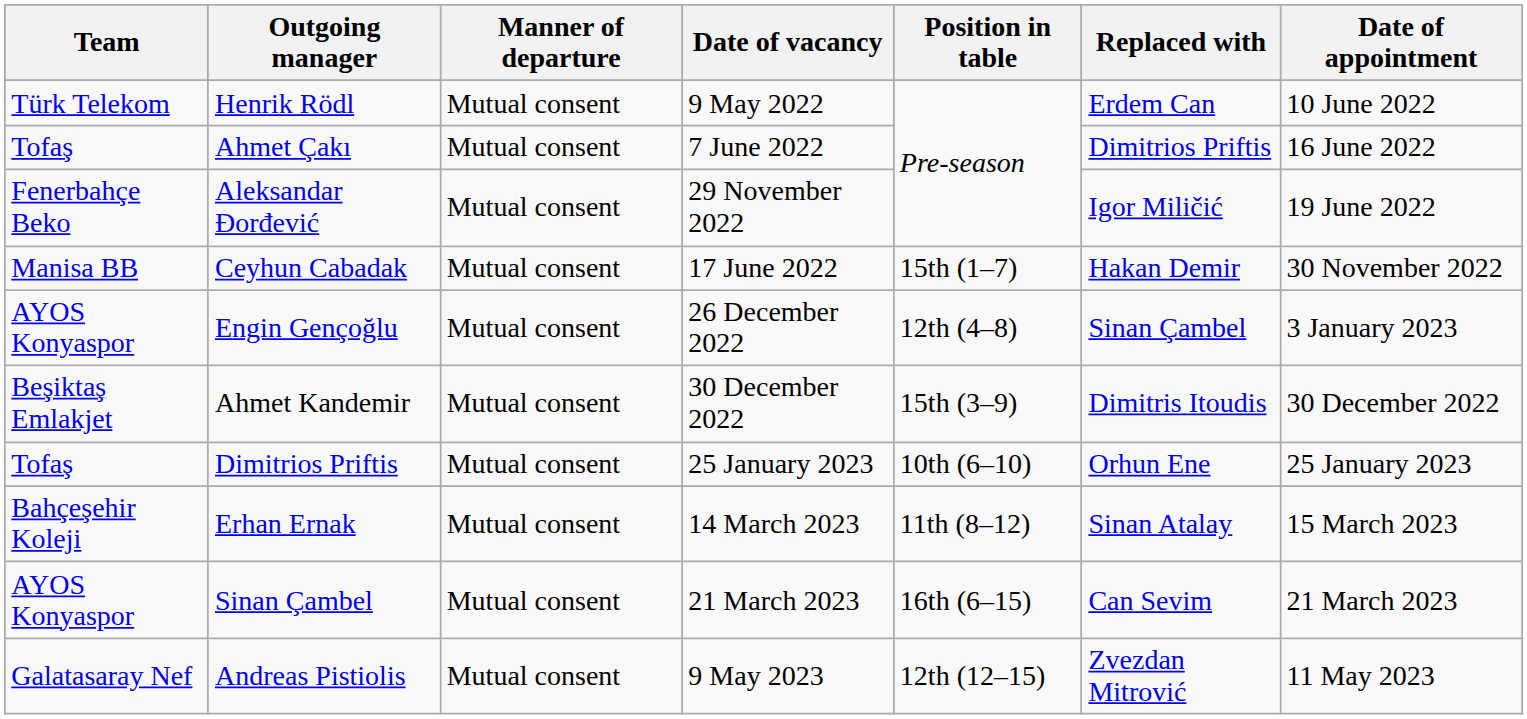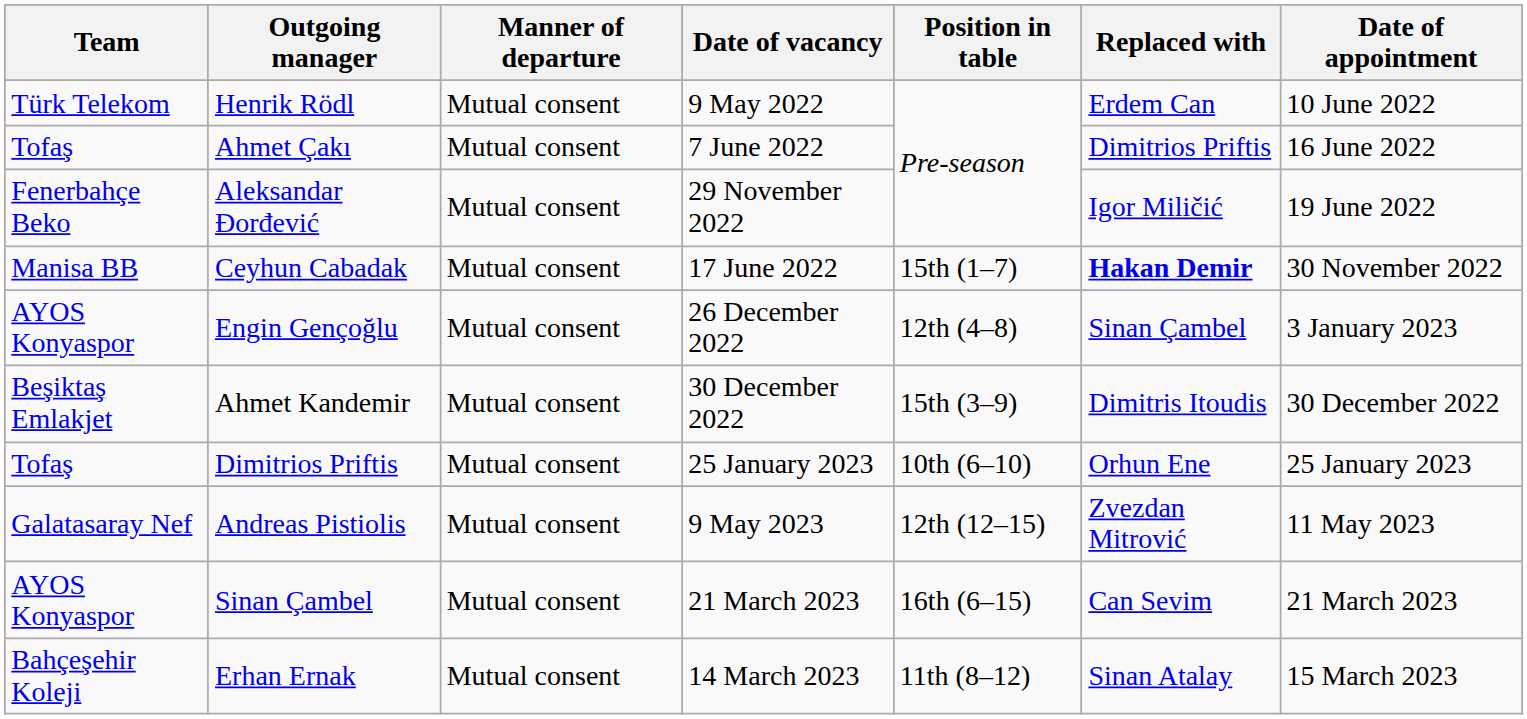Ceyhun Cabadak | Replaced with: normal -> bold
rows swapped: Erhan Ernak <-> Andreas Pistiolis
